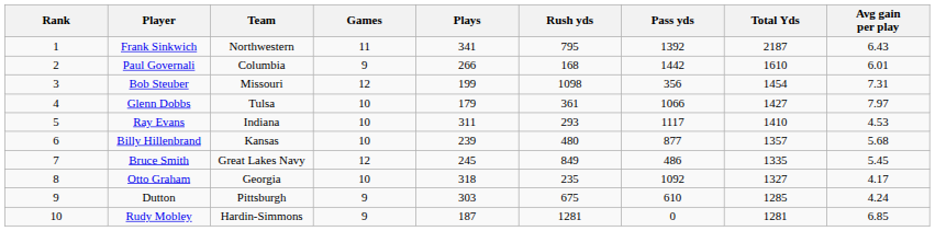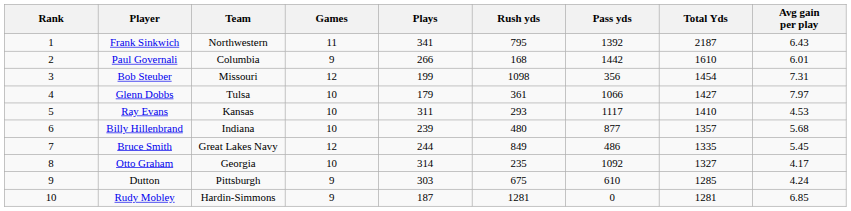Ray Evans | Team: Indiana -> Kansas
Billy Hillenbrand | Team: Kansas -> Indiana
Bruce Smith | Plays: 245 -> 244
Otto Graham | Plays: 318 -> 314
